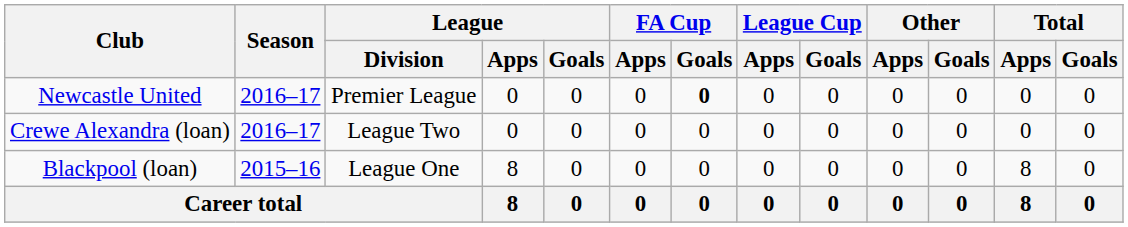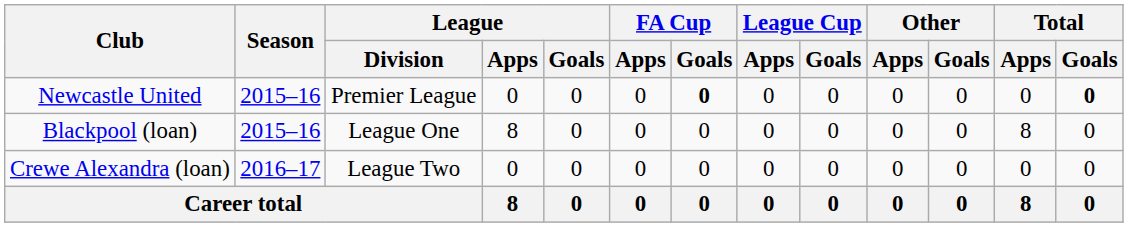Newcastle United | Season: 2016–17 -> 2015–16
Newcastle United | Total / Goals: normal -> bold
rows swapped: Blackpool (loan) <-> Crewe Alexandra (loan)
